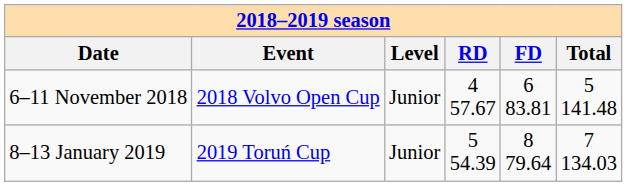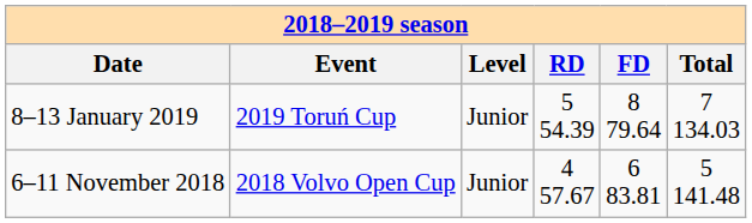rows swapped: 8–13 January 2019 <-> 6–11 November 2018
